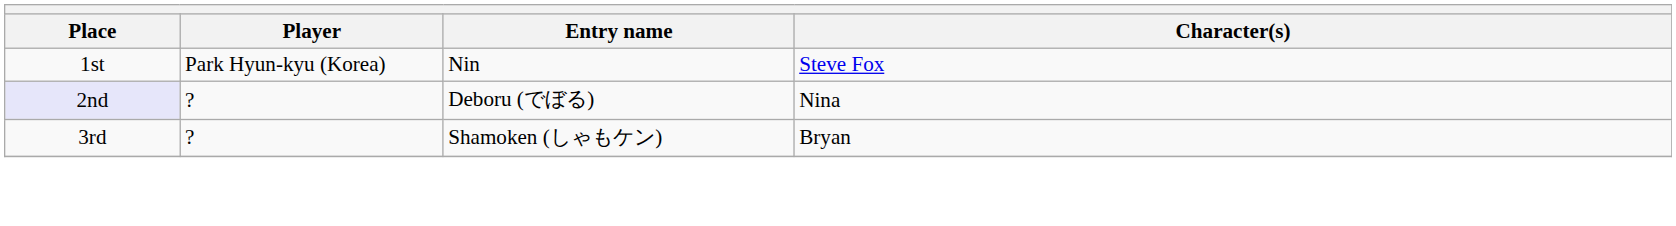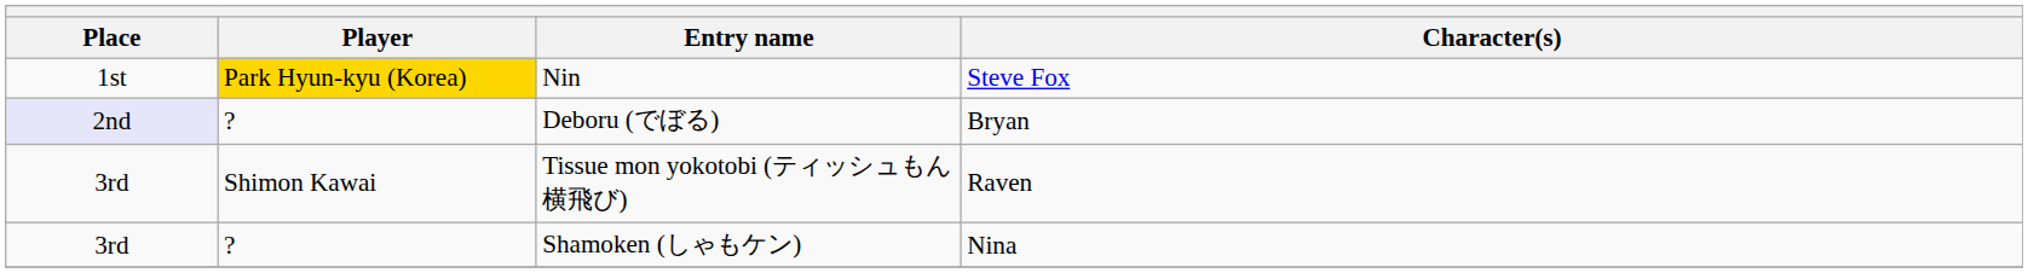Nin | Player: no background -> gold background
Deboru (でぼる) | Character(s): Nina -> Bryan
+ row: 3rd | Shimon Kawai | Tissue mon yokotobi (ティッシュもん横飛び) | Raven
Shamoken (しゃもケン) | Character(s): Bryan -> Nina
